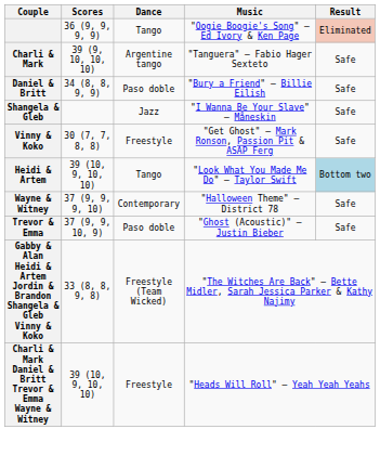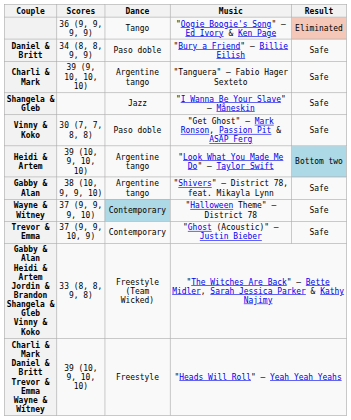rows swapped: Charli & Mark <-> Daniel & Britt
Vinny & Koko | Dance: Freestyle -> Paso doble
Heidi & Artem | Dance: Tango -> Argentine tango
+ row: Gabby & Alan | 38 (10, 9, 9, 10) | Argentine tango | "Shivers" — District 78, feat. Mikayla Lynn | Safe
Wayne & Witney | Dance: no background -> lightblue background
Trevor & Emma | Dance: Paso doble -> Contemporary
